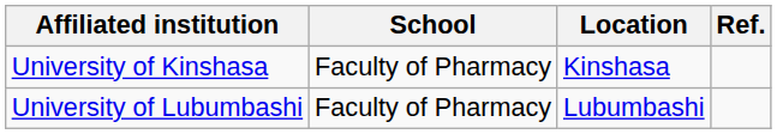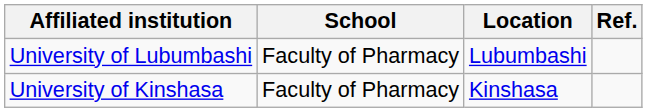rows swapped: University of Kinshasa <-> University of Lubumbashi
